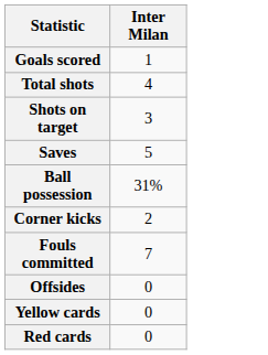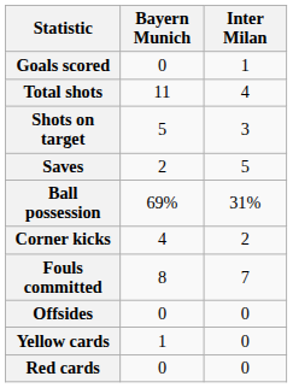+ column: Bayern Munich | 0 | 11 | 5 | 2 | 69% | 4 | 8 | 0 | 1 | 0
